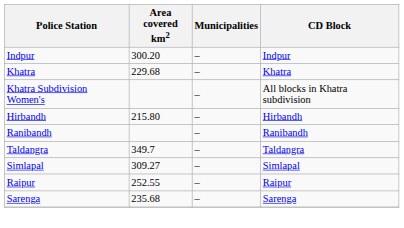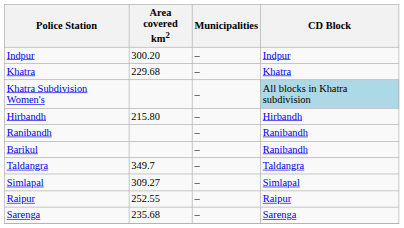Khatra Subdivision Women's | CD Block: no background -> lightblue background
+ row: Barikul | – | Ranibandh
